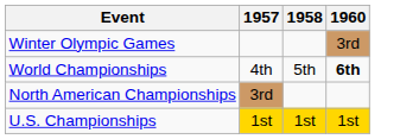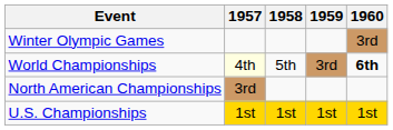+ column: 1959 | 3rd | 1st
World Championships | 1957: no background -> lightyellow background
